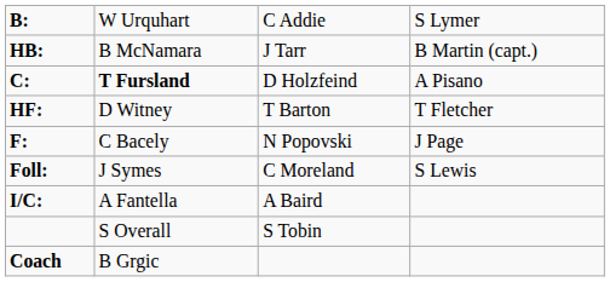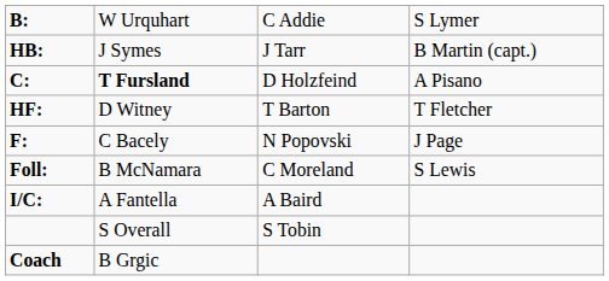HB: | column 2: B McNamara -> J Symes
Foll: | column 2: J Symes -> B McNamara
